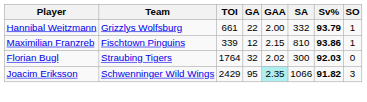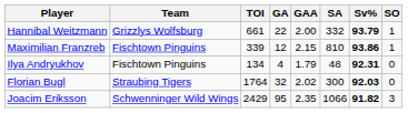+ row: Ilya Andryukhov | Fischtown Pinguins | 134 | 4 | 1.79 | 48 | 92.31 | 0
Joacim Eriksson | GAA: paleturquoise background -> no background
